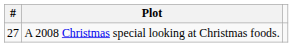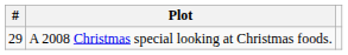A 2008 Christmas special looking at Christmas foods. | #: 27 -> 29
